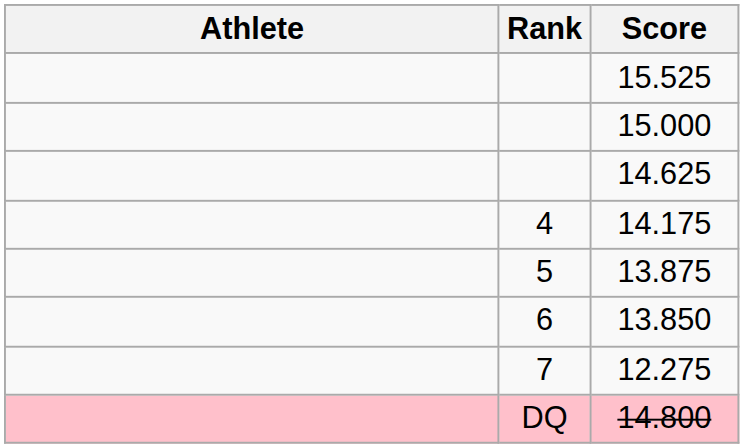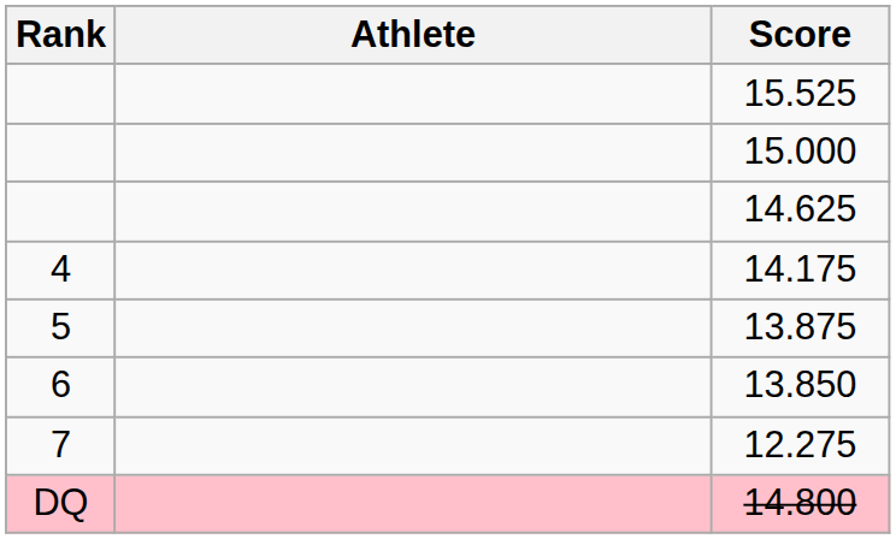columns swapped: Rank <-> Athlete
